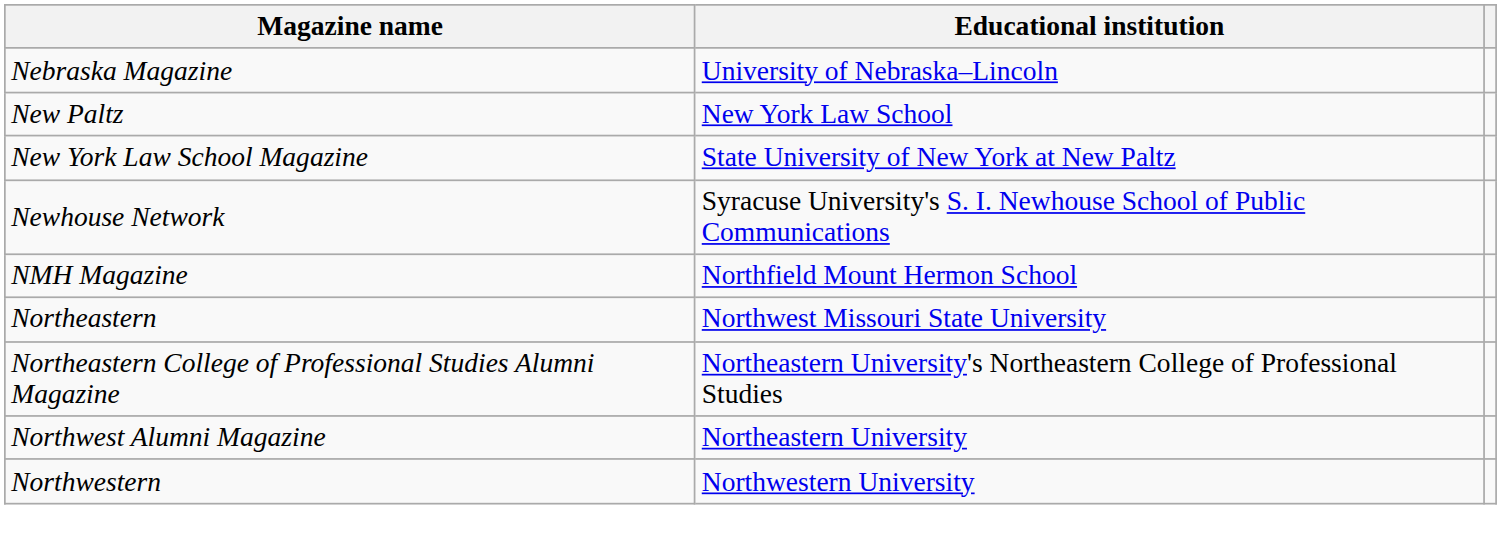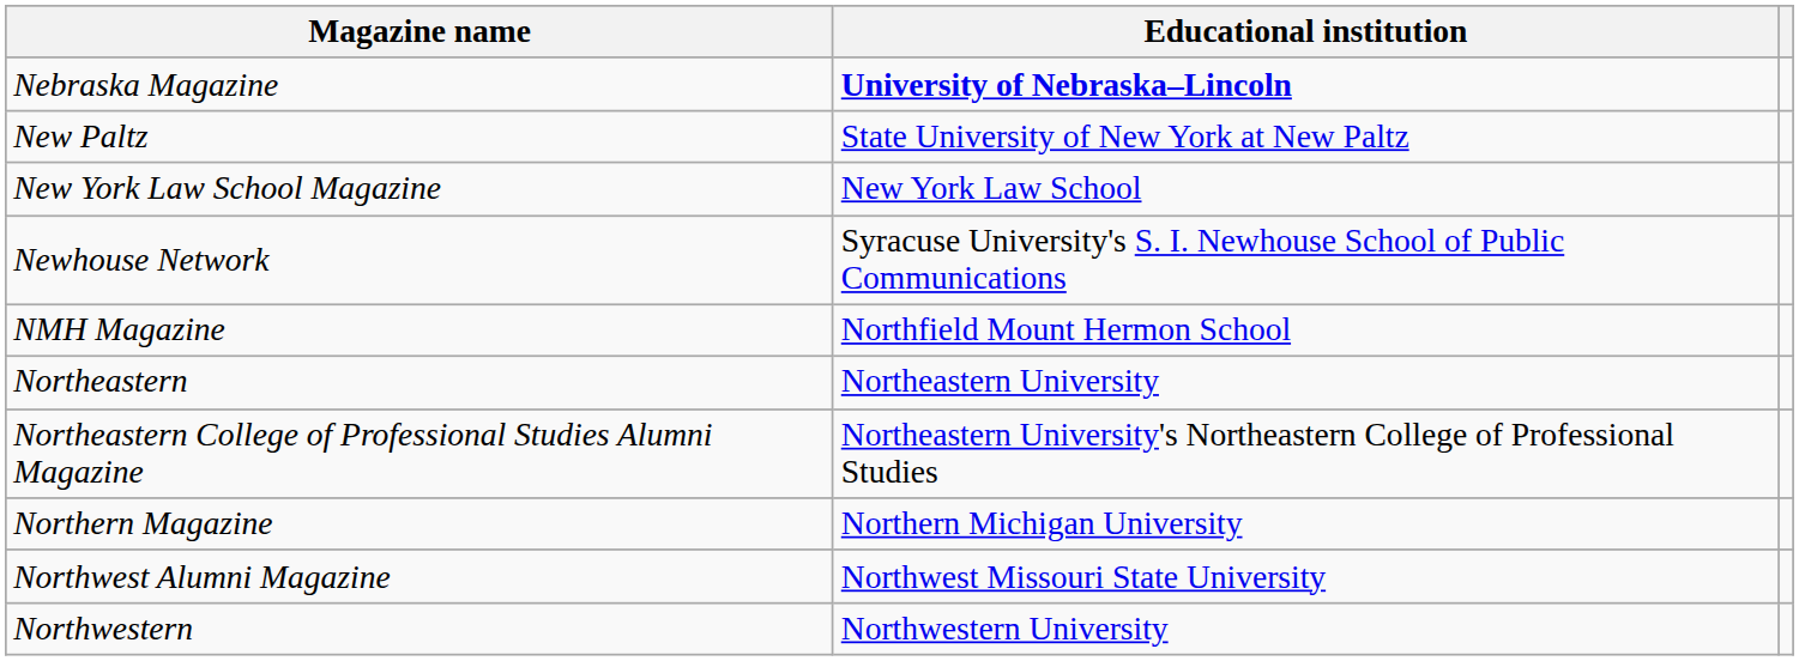Nebraska Magazine | Educational institution: normal -> bold
New Paltz | Educational institution: New York Law School -> State University of New York at New Paltz
New York Law School Magazine | Educational institution: State University of New York at New Paltz -> New York Law School
Northeastern | Educational institution: Northwest Missouri State University -> Northeastern University
+ row: Northern Magazine | Northern Michigan University
Northwest Alumni Magazine | Educational institution: Northeastern University -> Northwest Missouri State University
